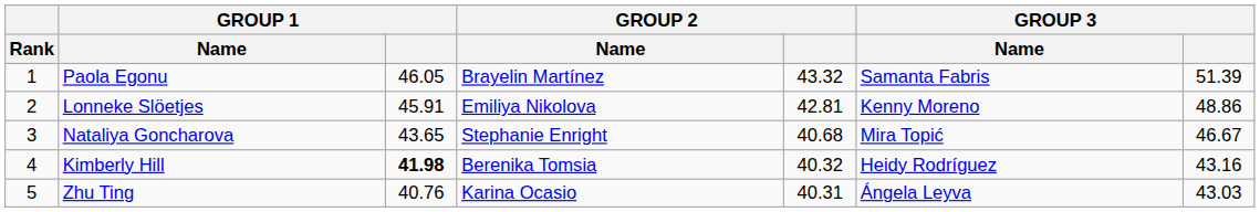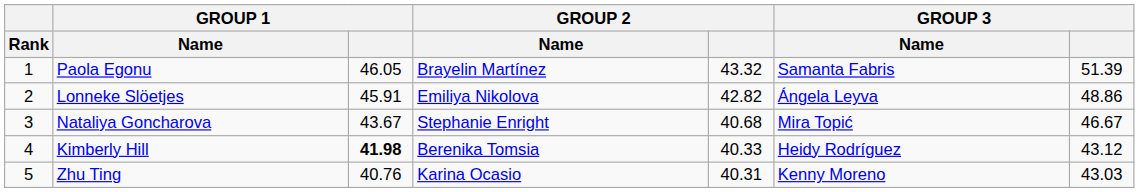Lonneke Slöetjes | GROUP 2: 42.81 -> 42.82
Lonneke Slöetjes | GROUP 3 / Name: Kenny Moreno -> Ángela Leyva
Nataliya Goncharova | GROUP 1: 43.65 -> 43.67
Kimberly Hill | GROUP 2: 40.32 -> 40.33
Kimberly Hill | GROUP 3: 43.16 -> 43.12
Zhu Ting | GROUP 3 / Name: Ángela Leyva -> Kenny Moreno
